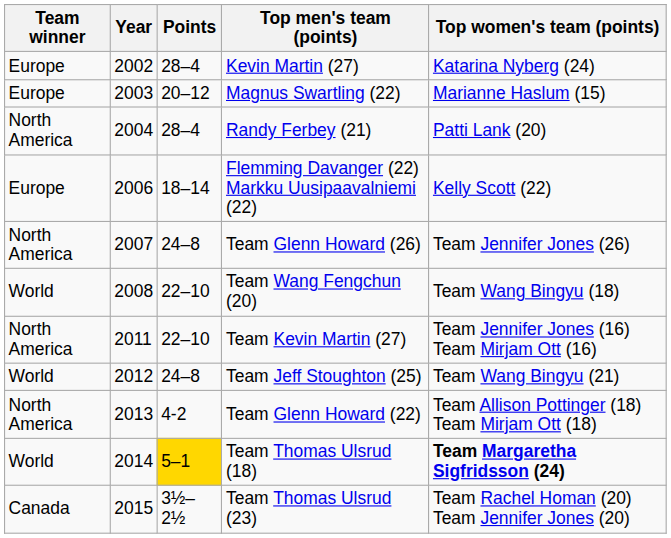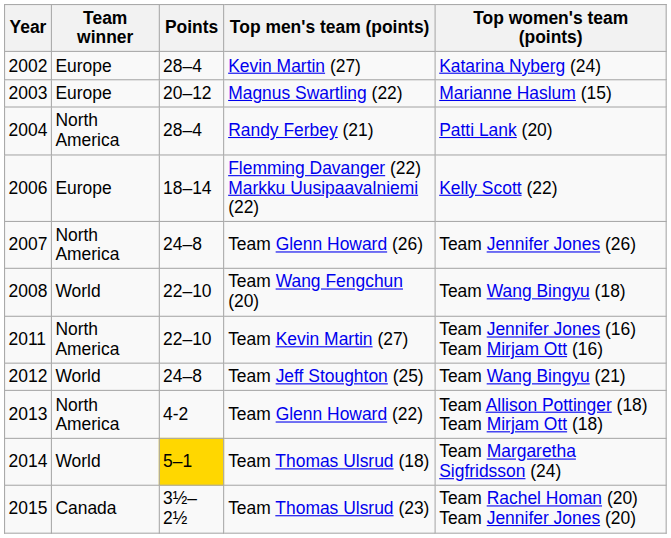columns swapped: Year <-> Team winner
Team Thomas Ulsrud (18) | Top women's team (points): bold -> normal
